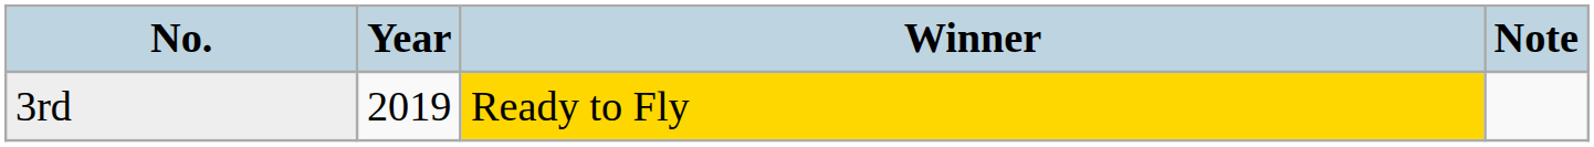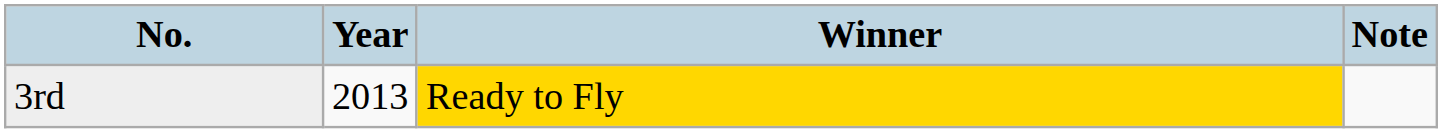3rd | Year: 2019 -> 2013
